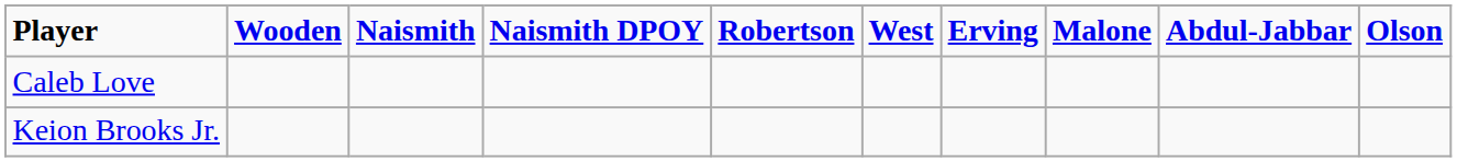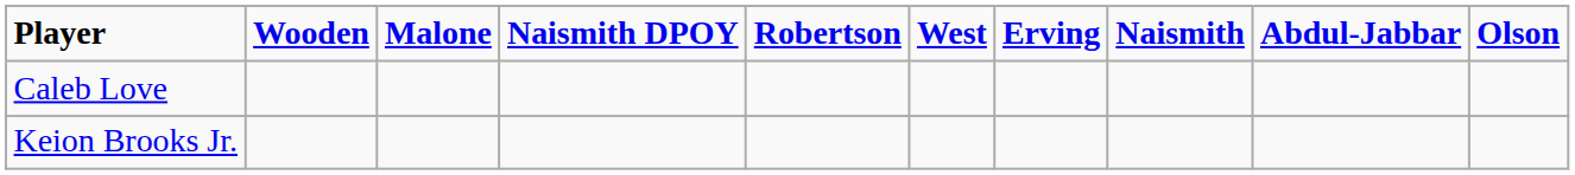columns swapped: Naismith <-> Malone
